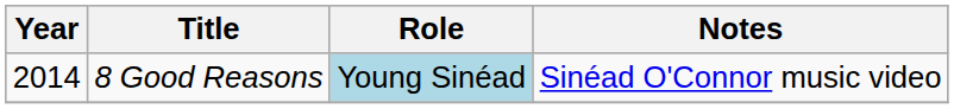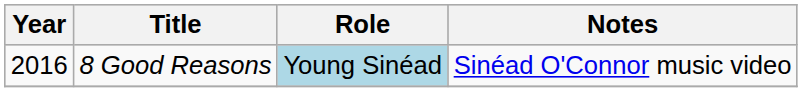8 Good Reasons | Year: 2014 -> 2016
